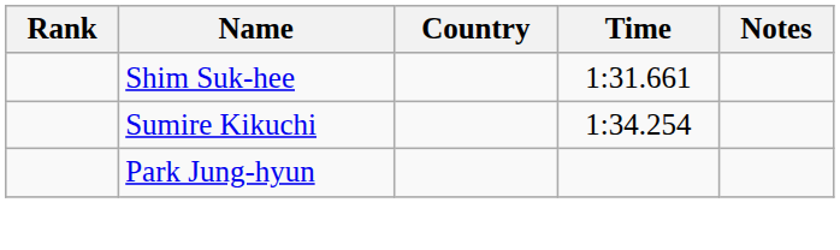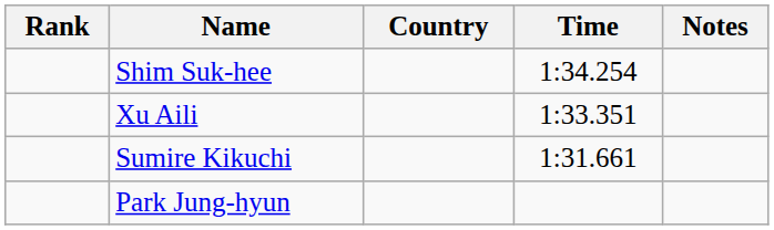Shim Suk-hee | Time: 1:31.661 -> 1:34.254
+ row: Xu Aili | 1:33.351
Sumire Kikuchi | Time: 1:34.254 -> 1:31.661
